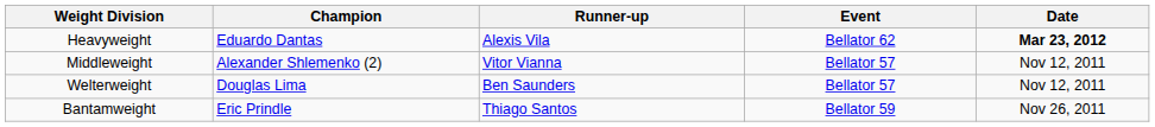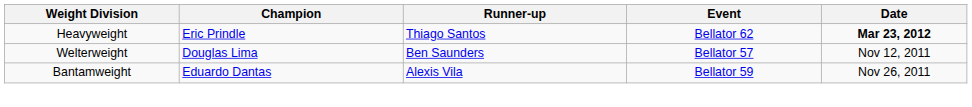Heavyweight | Champion: Eduardo Dantas -> Eric Prindle
Heavyweight | Runner-up: Alexis Vila -> Thiago Santos
- row: Middleweight | Alexander Shlemenko (2) | Vitor Vianna | Bellator 57 | Nov 12, 2011
Bantamweight | Champion: Eric Prindle -> Eduardo Dantas
Bantamweight | Runner-up: Thiago Santos -> Alexis Vila
